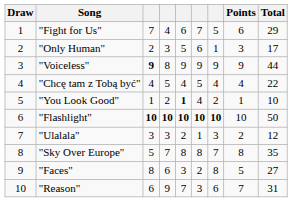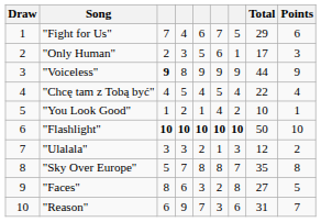columns swapped: Total <-> Points
"You Look Good" | column 5: bold -> normal
